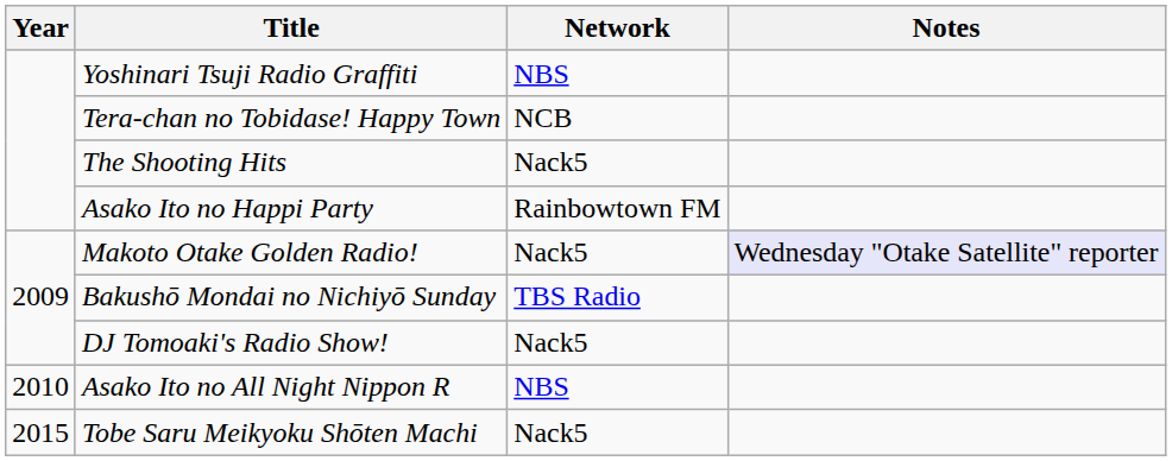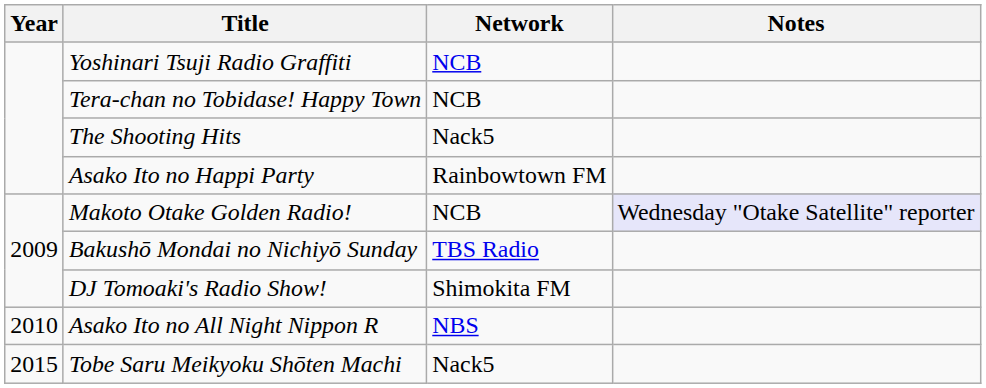Yoshinari Tsuji Radio Graffiti | Network: NBS -> NCB
Makoto Otake Golden Radio! | Network: Nack5 -> NCB
DJ Tomoaki's Radio Show! | Network: Nack5 -> Shimokita FM
